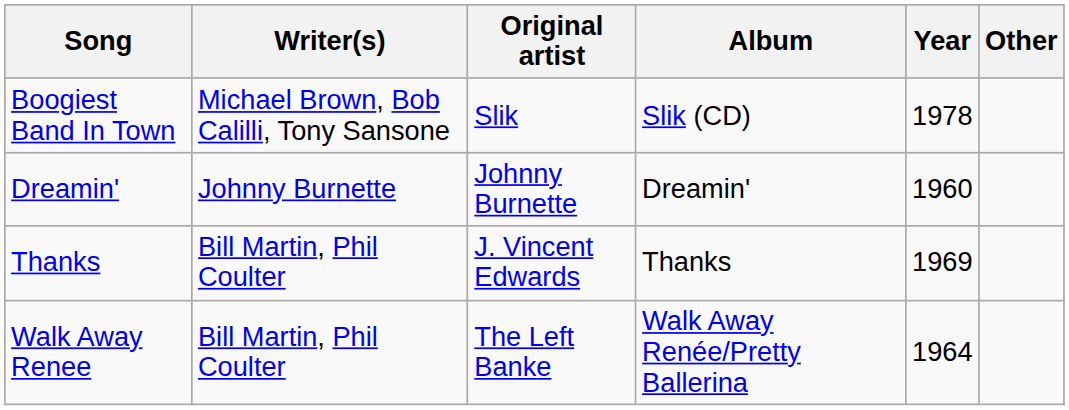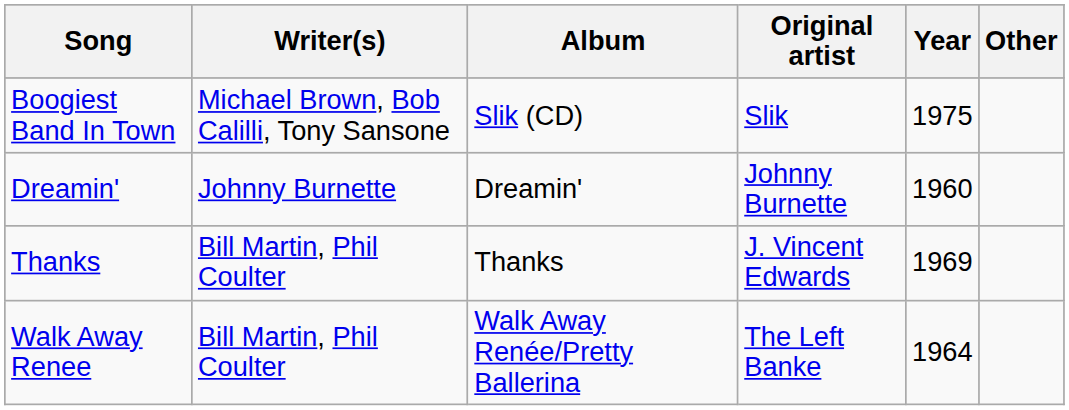columns swapped: Original artist <-> Album
Boogiest Band In Town | Year: 1978 -> 1975
